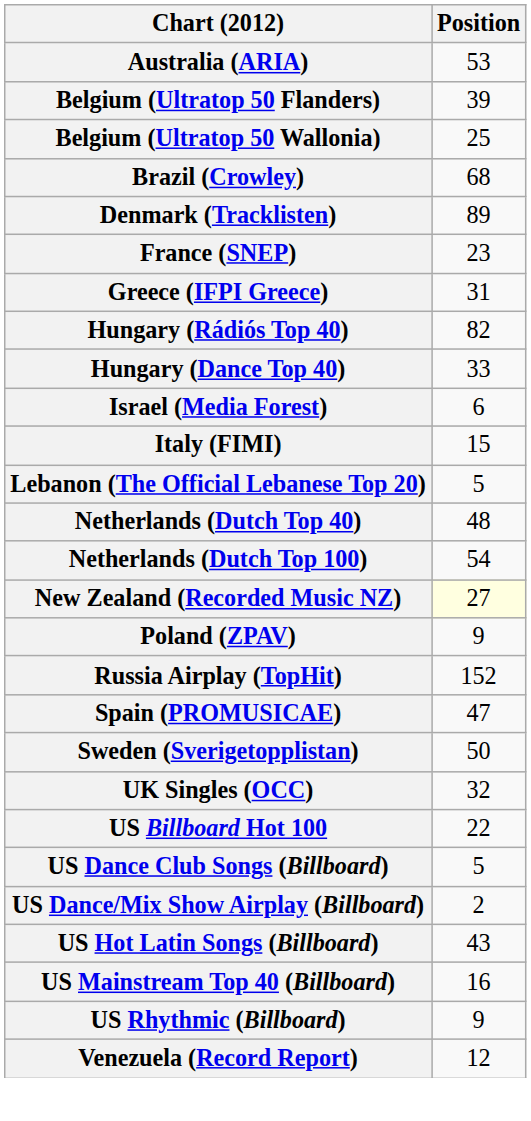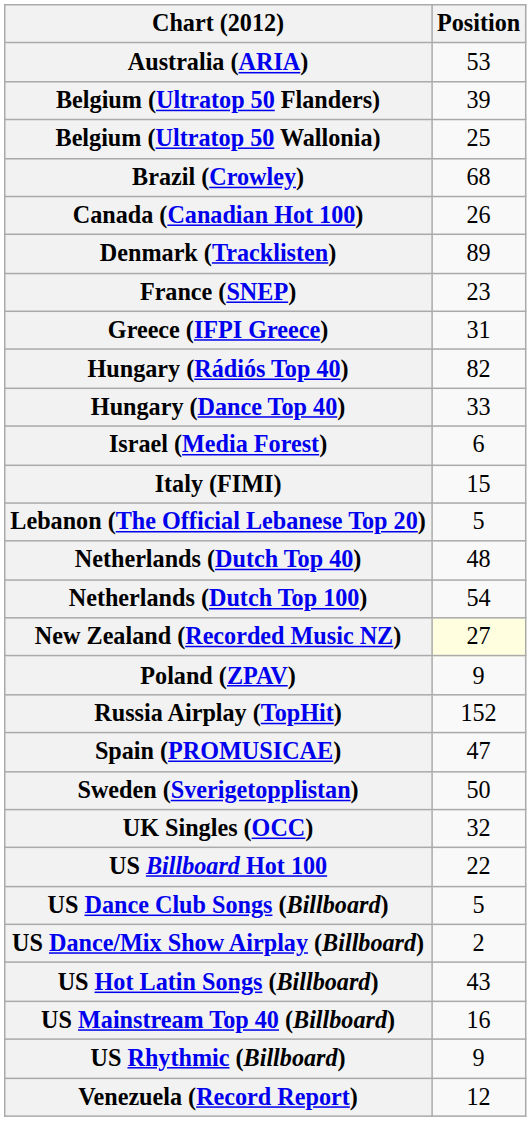+ row: Canada (Canadian Hot 100) | 26
